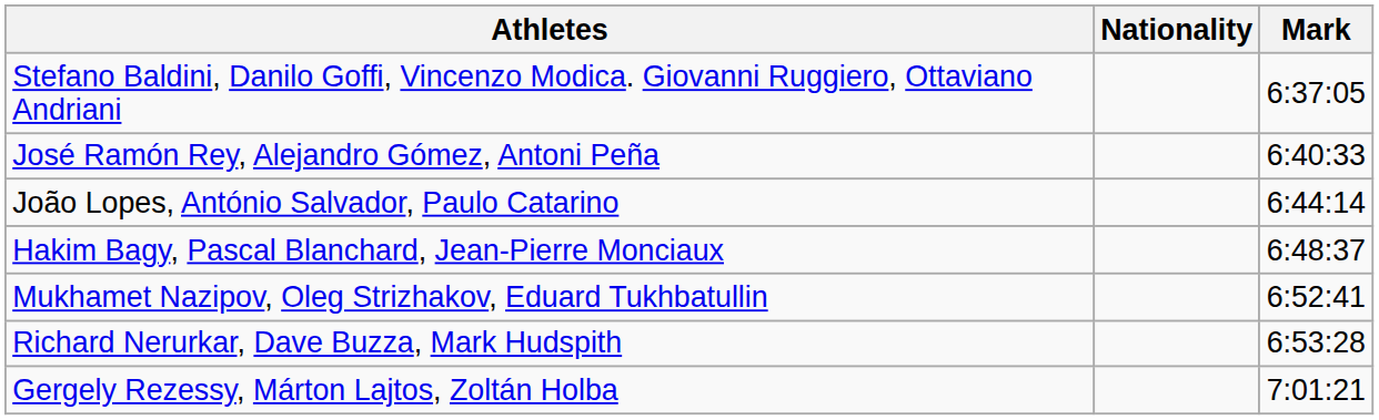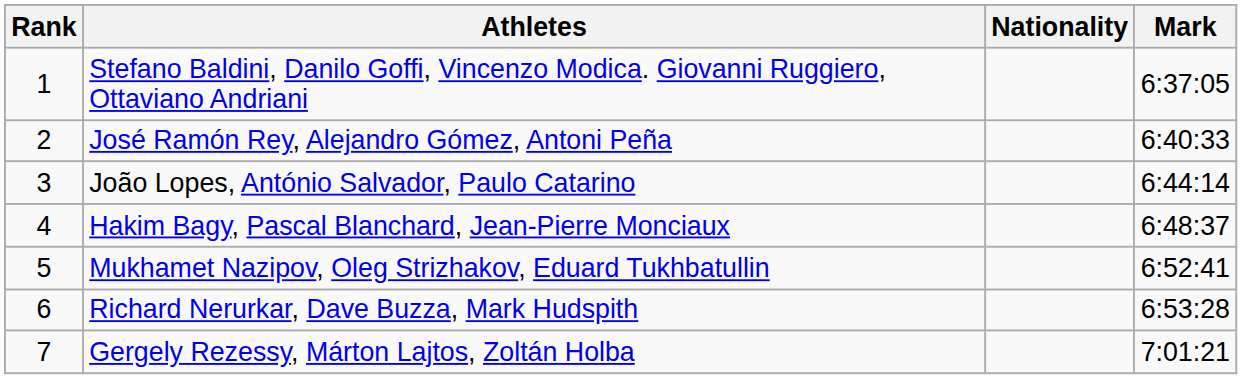+ column: Rank | 1 | 2 | 3 | 4 | 5 | 6 | 7
